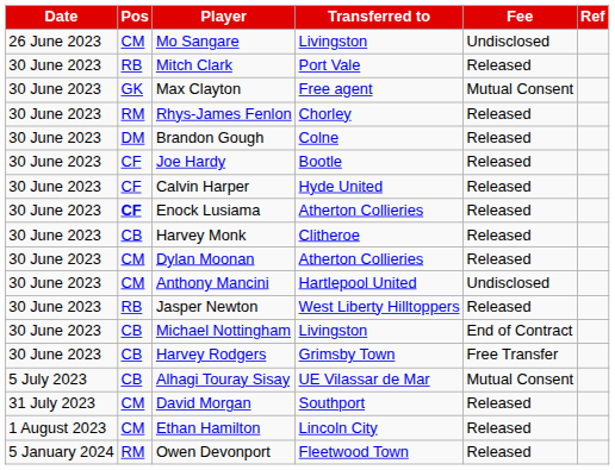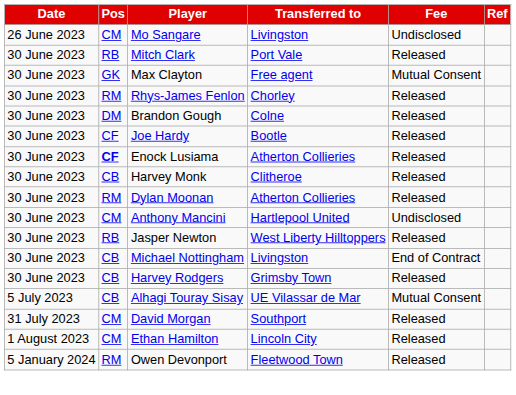- row: 30 June 2023 | CF | Calvin Harper | Hyde United | Released
Dylan Moonan | Pos: CM -> RM
Harvey Rodgers | Fee: Free Transfer -> Released
